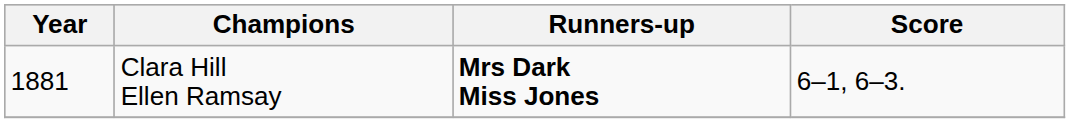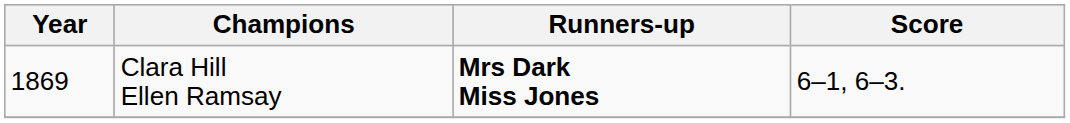Clara Hill Ellen Ramsay | Year: 1881 -> 1869
